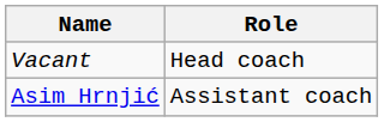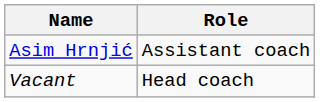rows swapped: Vacant <-> Asim Hrnjić
